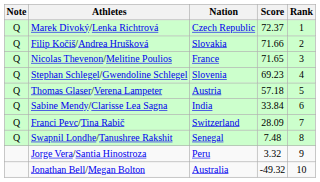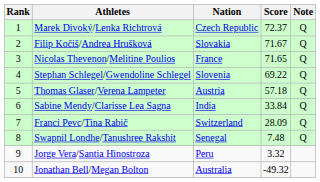columns swapped: Rank <-> Note
Filip Kočiš/Andrea Hrušková | Score: 71.66 -> 71.67
Stephan Schlegel/Gwendoline Schlegel | Score: 69.23 -> 69.22
